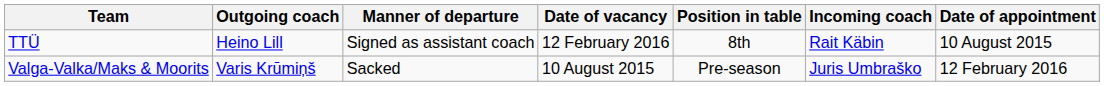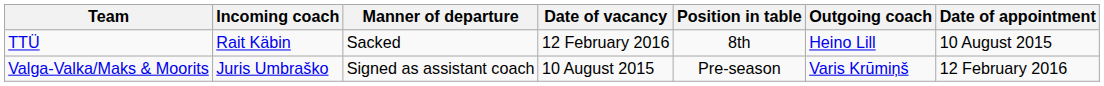columns swapped: Outgoing coach <-> Incoming coach
TTÜ | Manner of departure: Signed as assistant coach -> Sacked
Valga-Valka/Maks & Moorits | Manner of departure: Sacked -> Signed as assistant coach
